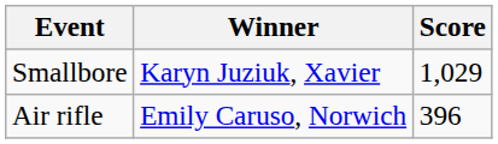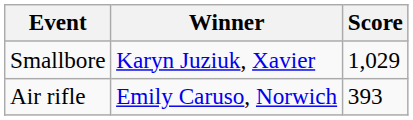Air rifle | Score: 396 -> 393
